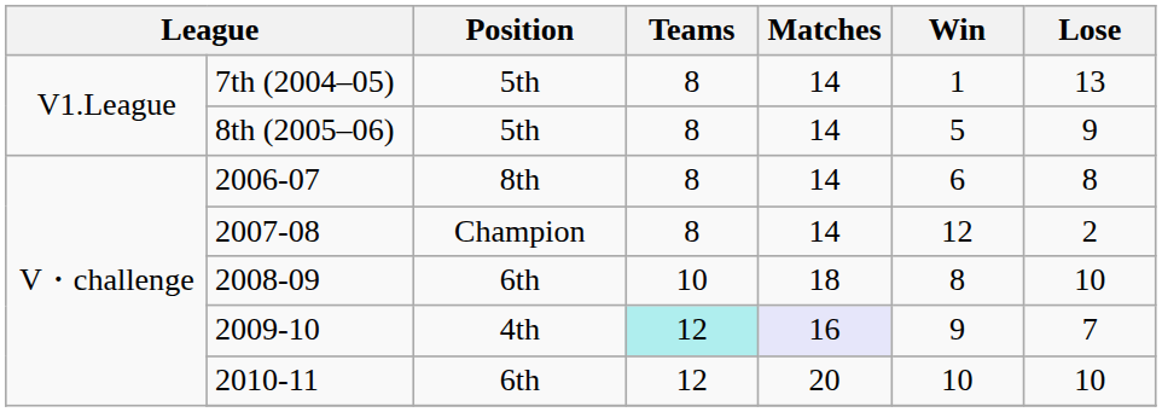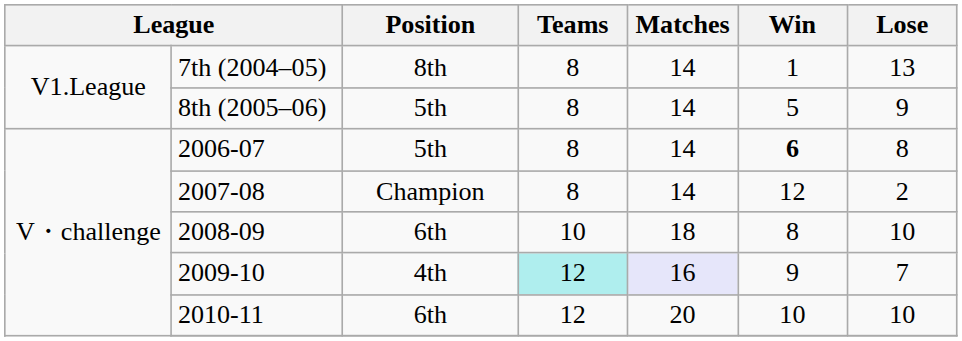7th (2004–05) | Position: 5th -> 8th
2006-07 | Position: 8th -> 5th
2006-07 | Win: normal -> bold
